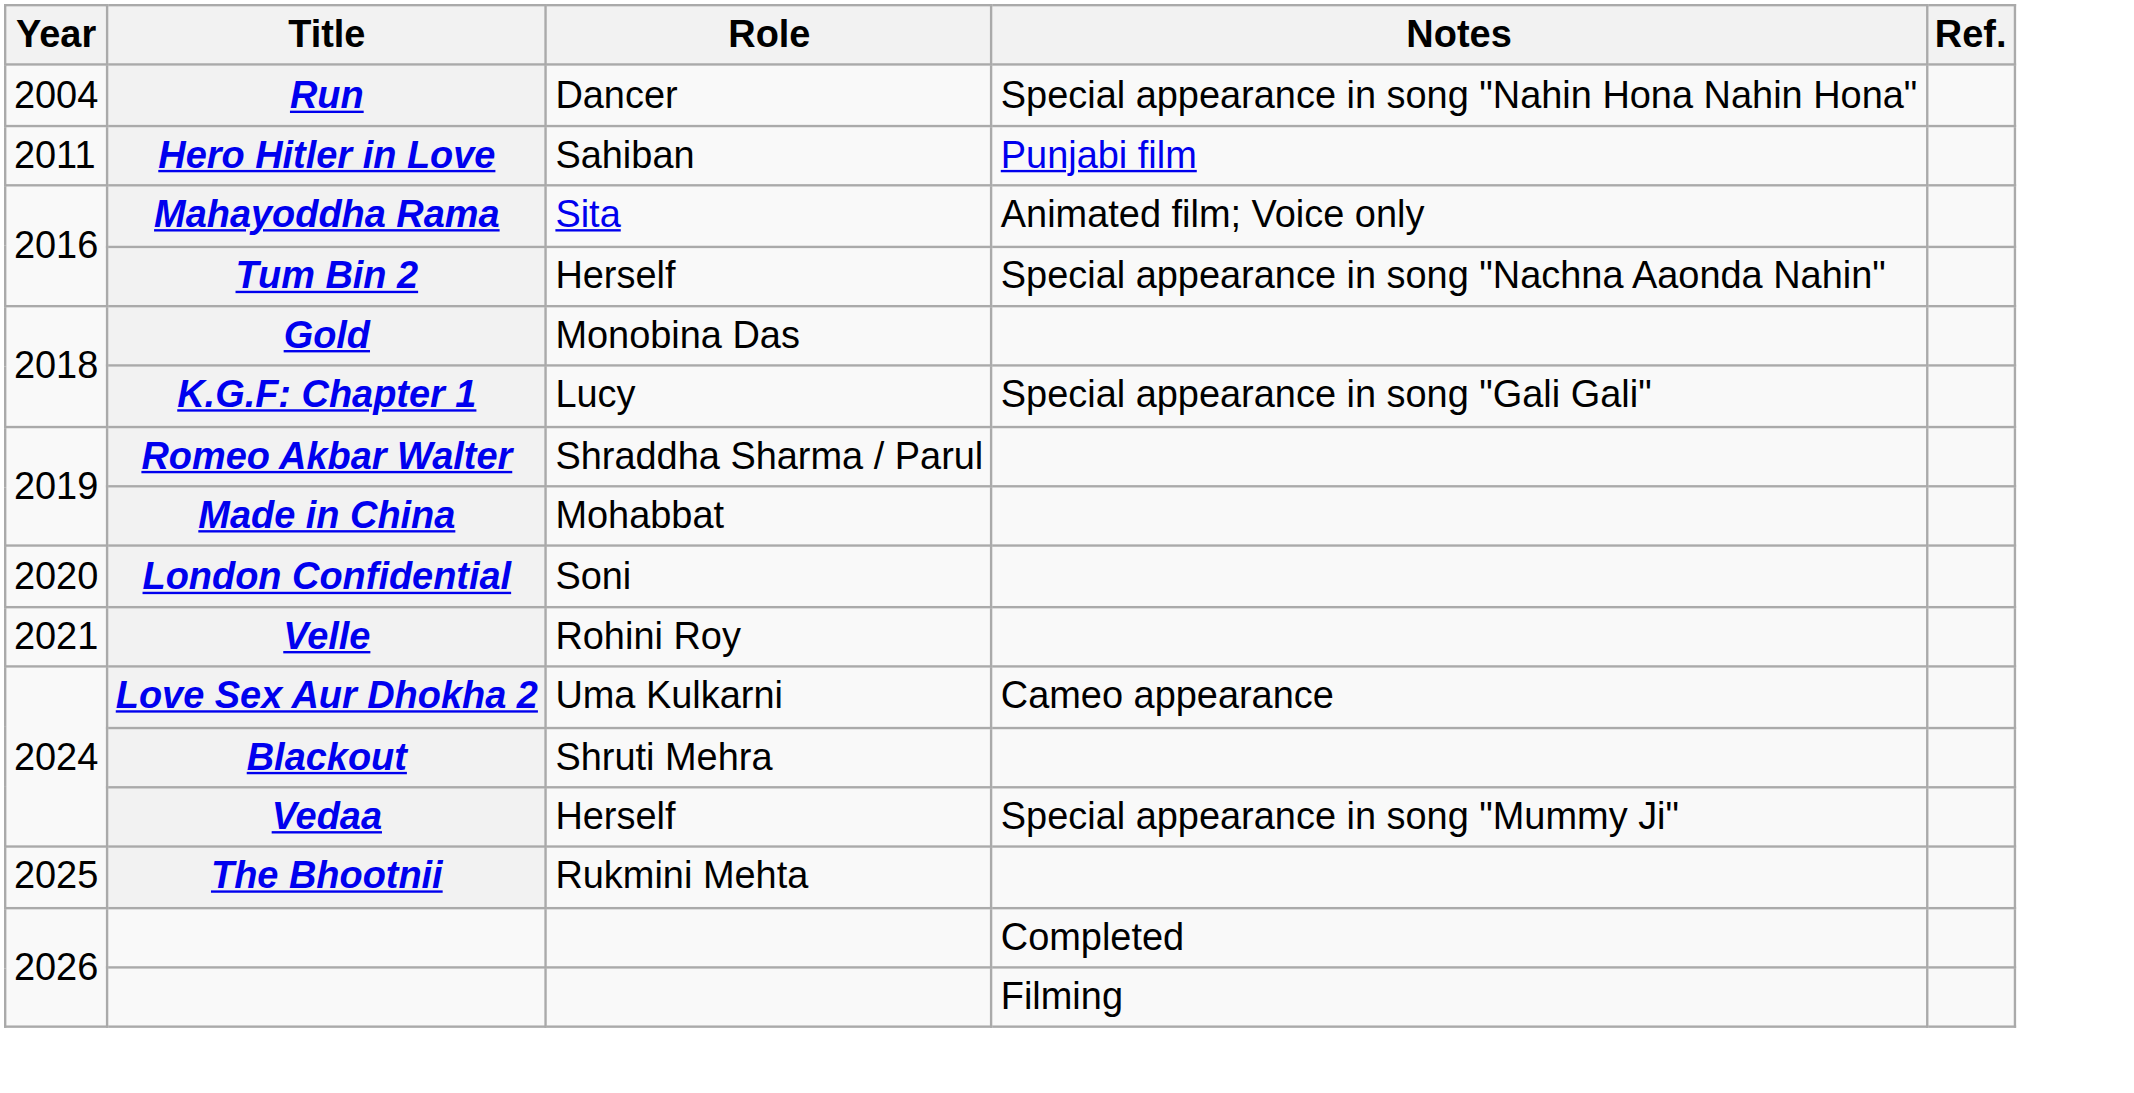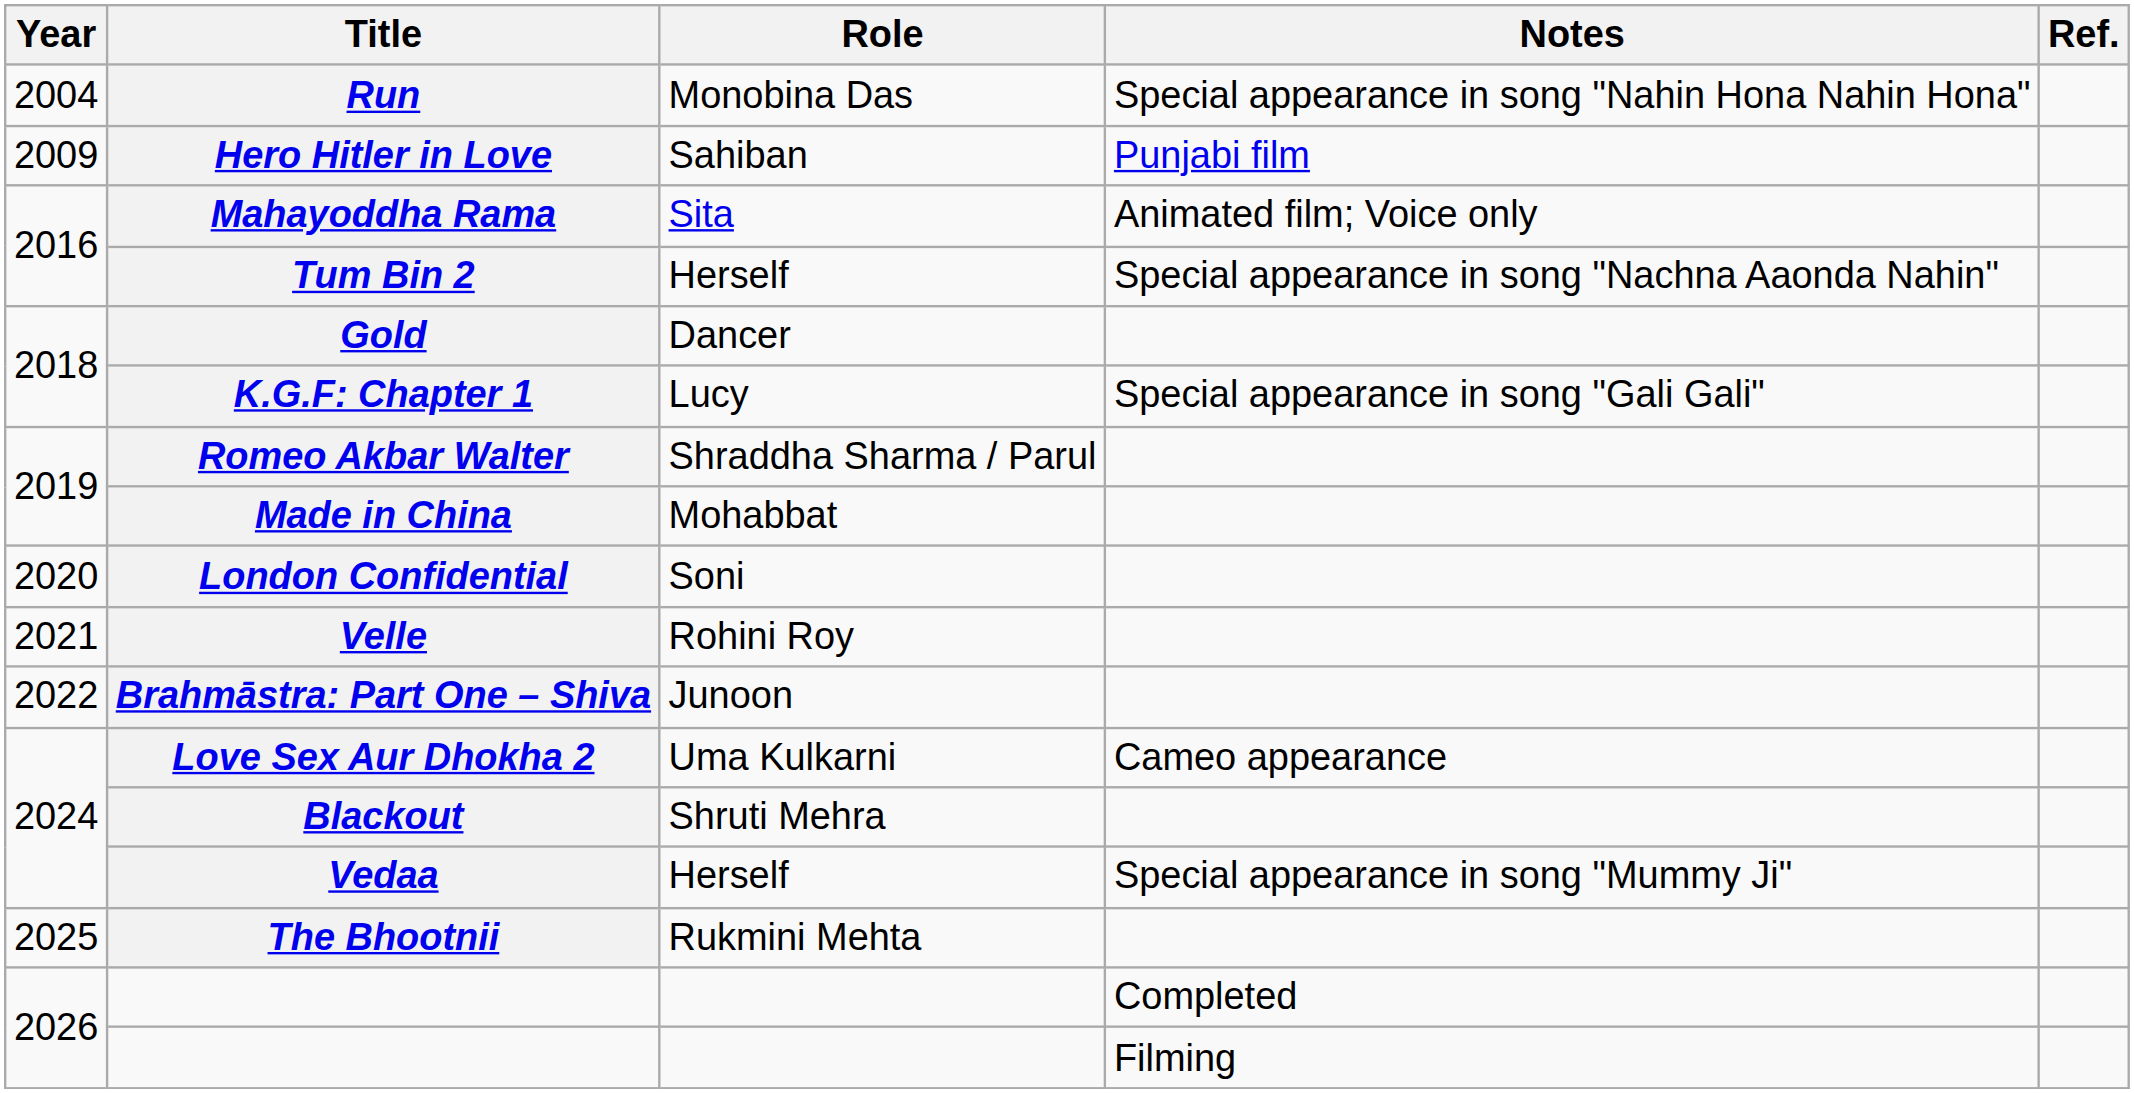Run | Role: Dancer -> Monobina Das
Hero Hitler in Love | Year: 2011 -> 2009
Gold | Role: Monobina Das -> Dancer
+ row: 2022 | Brahmāstra: Part One – Shiva | Junoon
